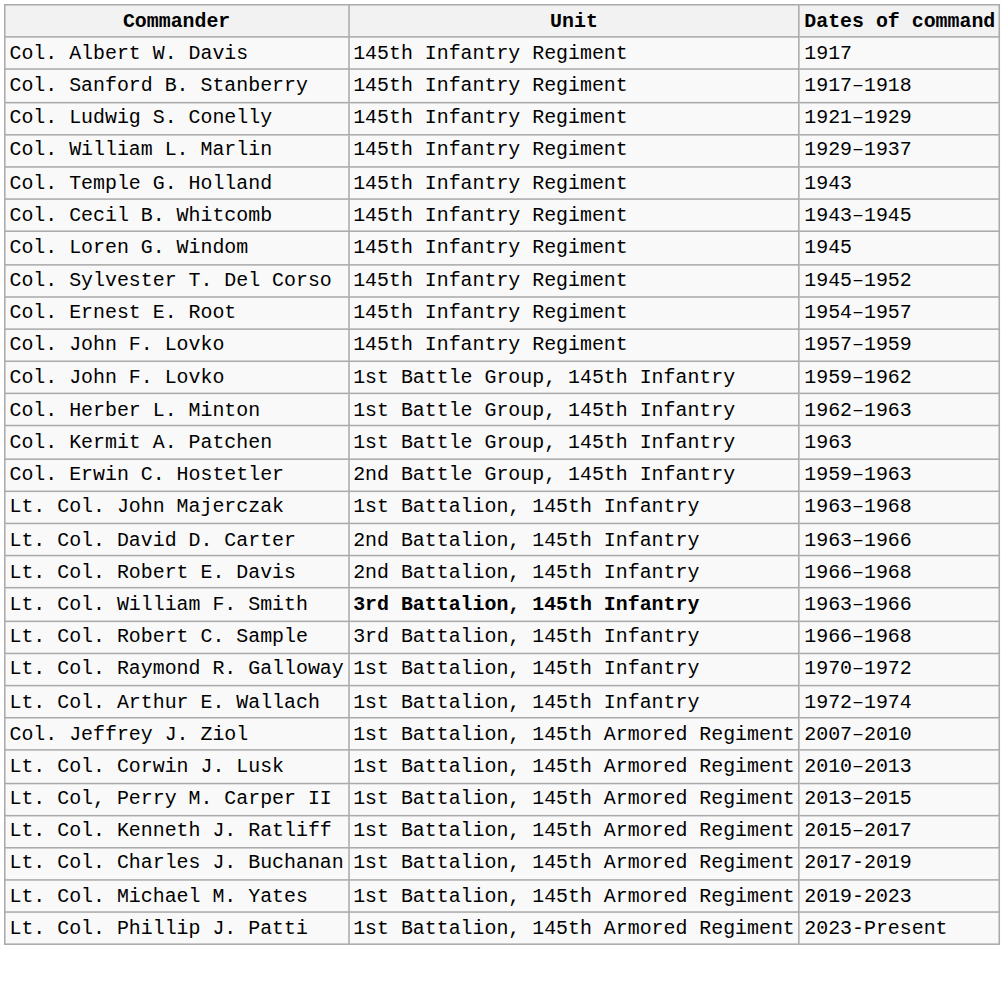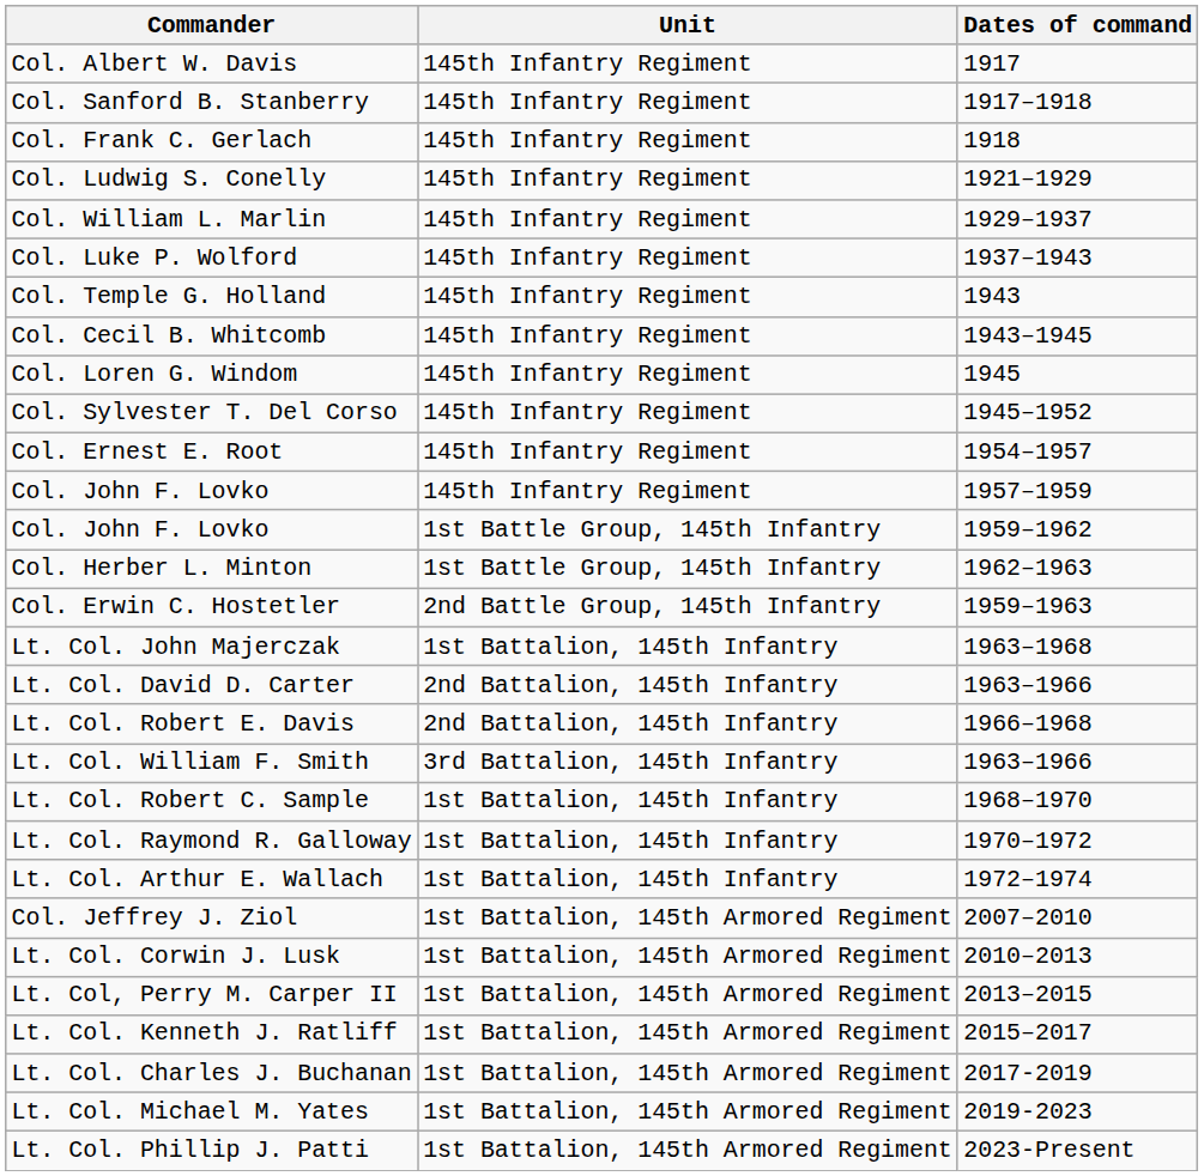+ row: Col. Frank C. Gerlach | 145th Infantry Regiment | 1918
+ row: Col. Luke P. Wolford | 145th Infantry Regiment | 1937–1943
- row: Col. Kermit A. Patchen | 1st Battle Group, 145th Infantry | 1963
Lt. Col. William F. Smith | Unit: bold -> normal
- row: Lt. Col. Robert C. Sample | 3rd Battalion, 145th Infantry | 1966–1968
+ row: Lt. Col. Robert C. Sample | 1st Battalion, 145th Infantry | 1968–1970
